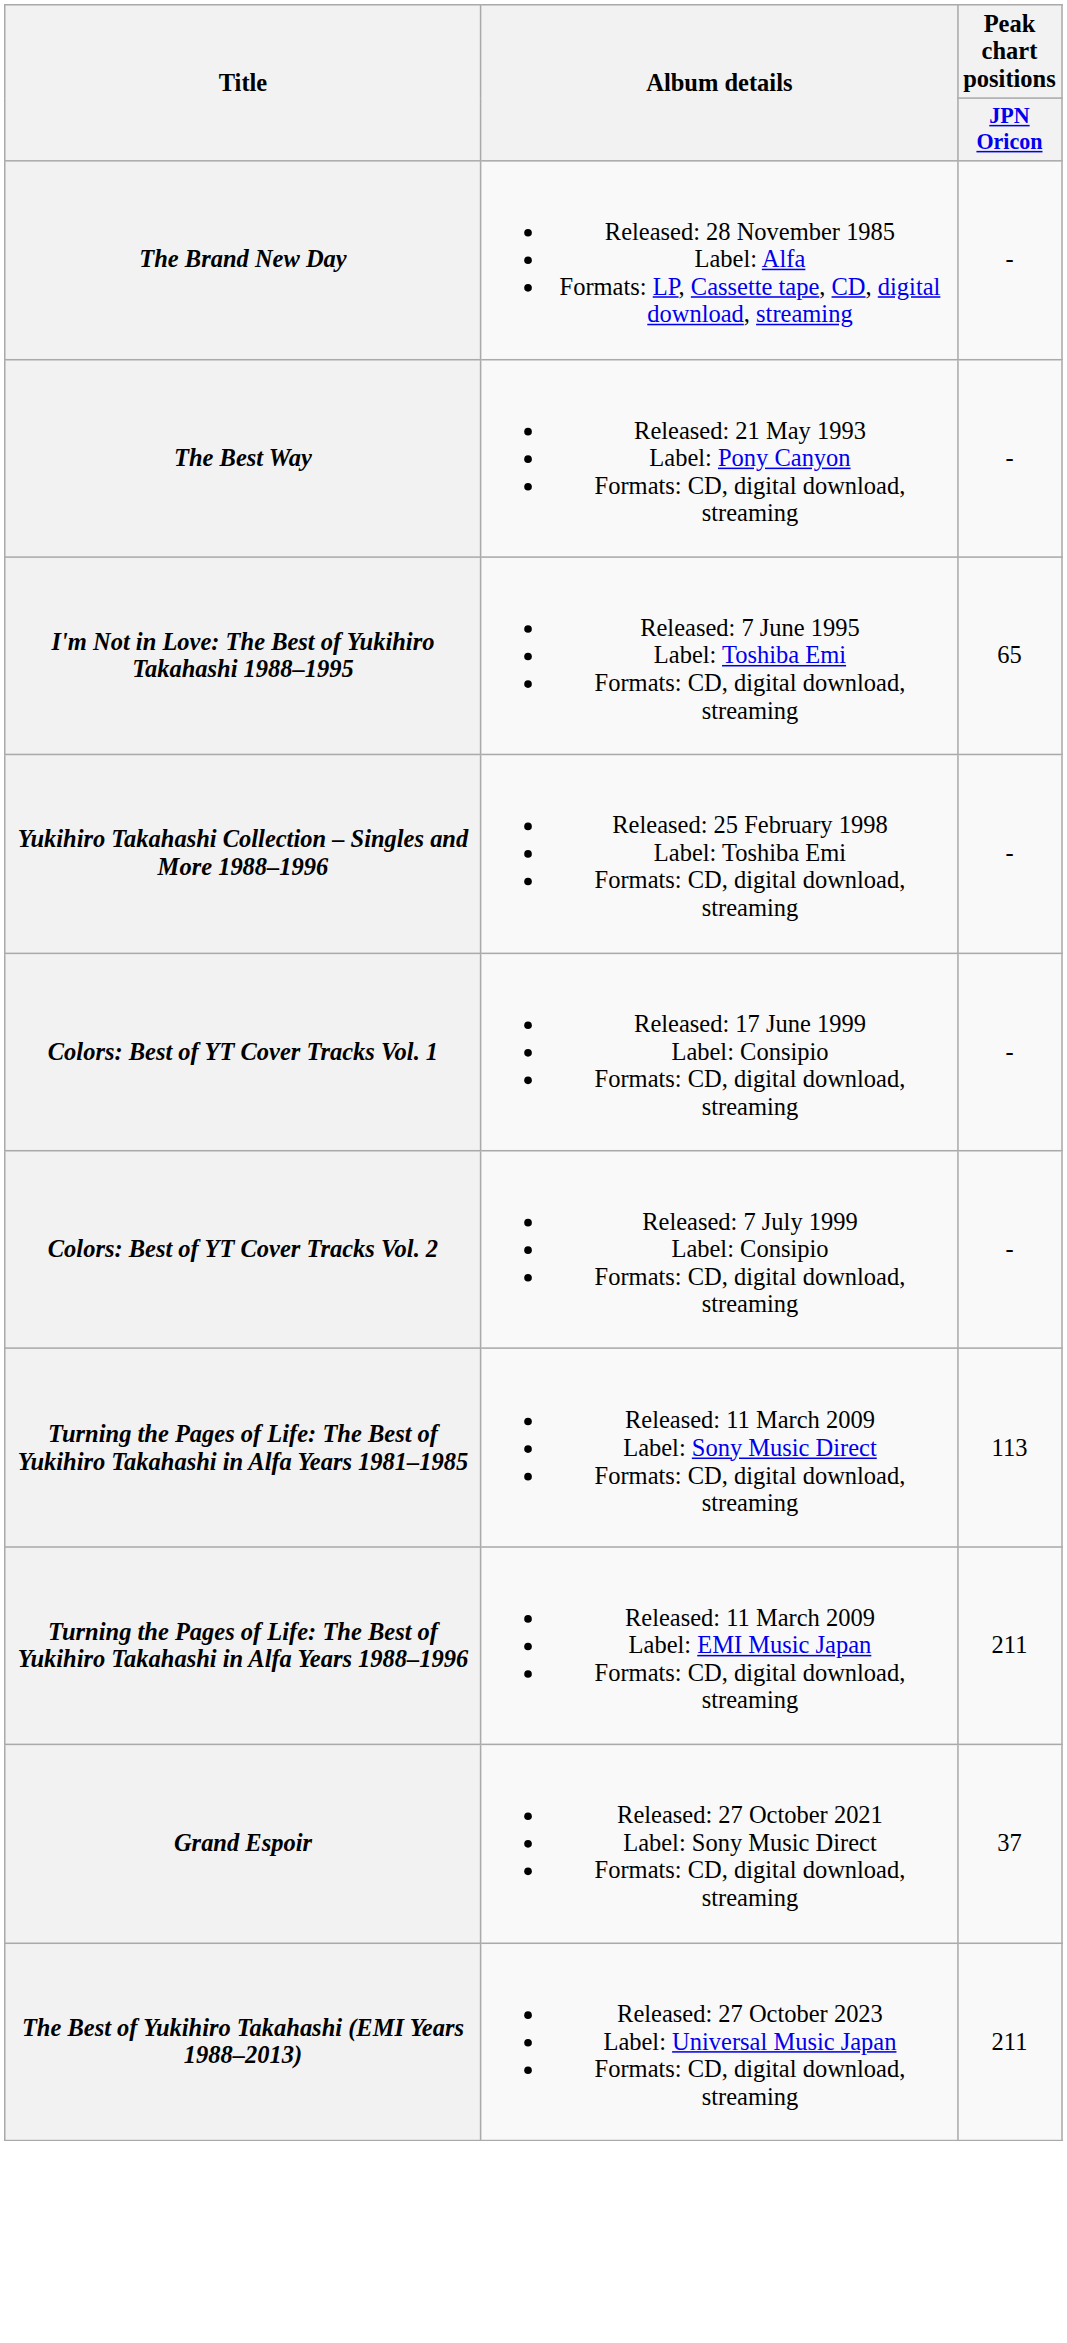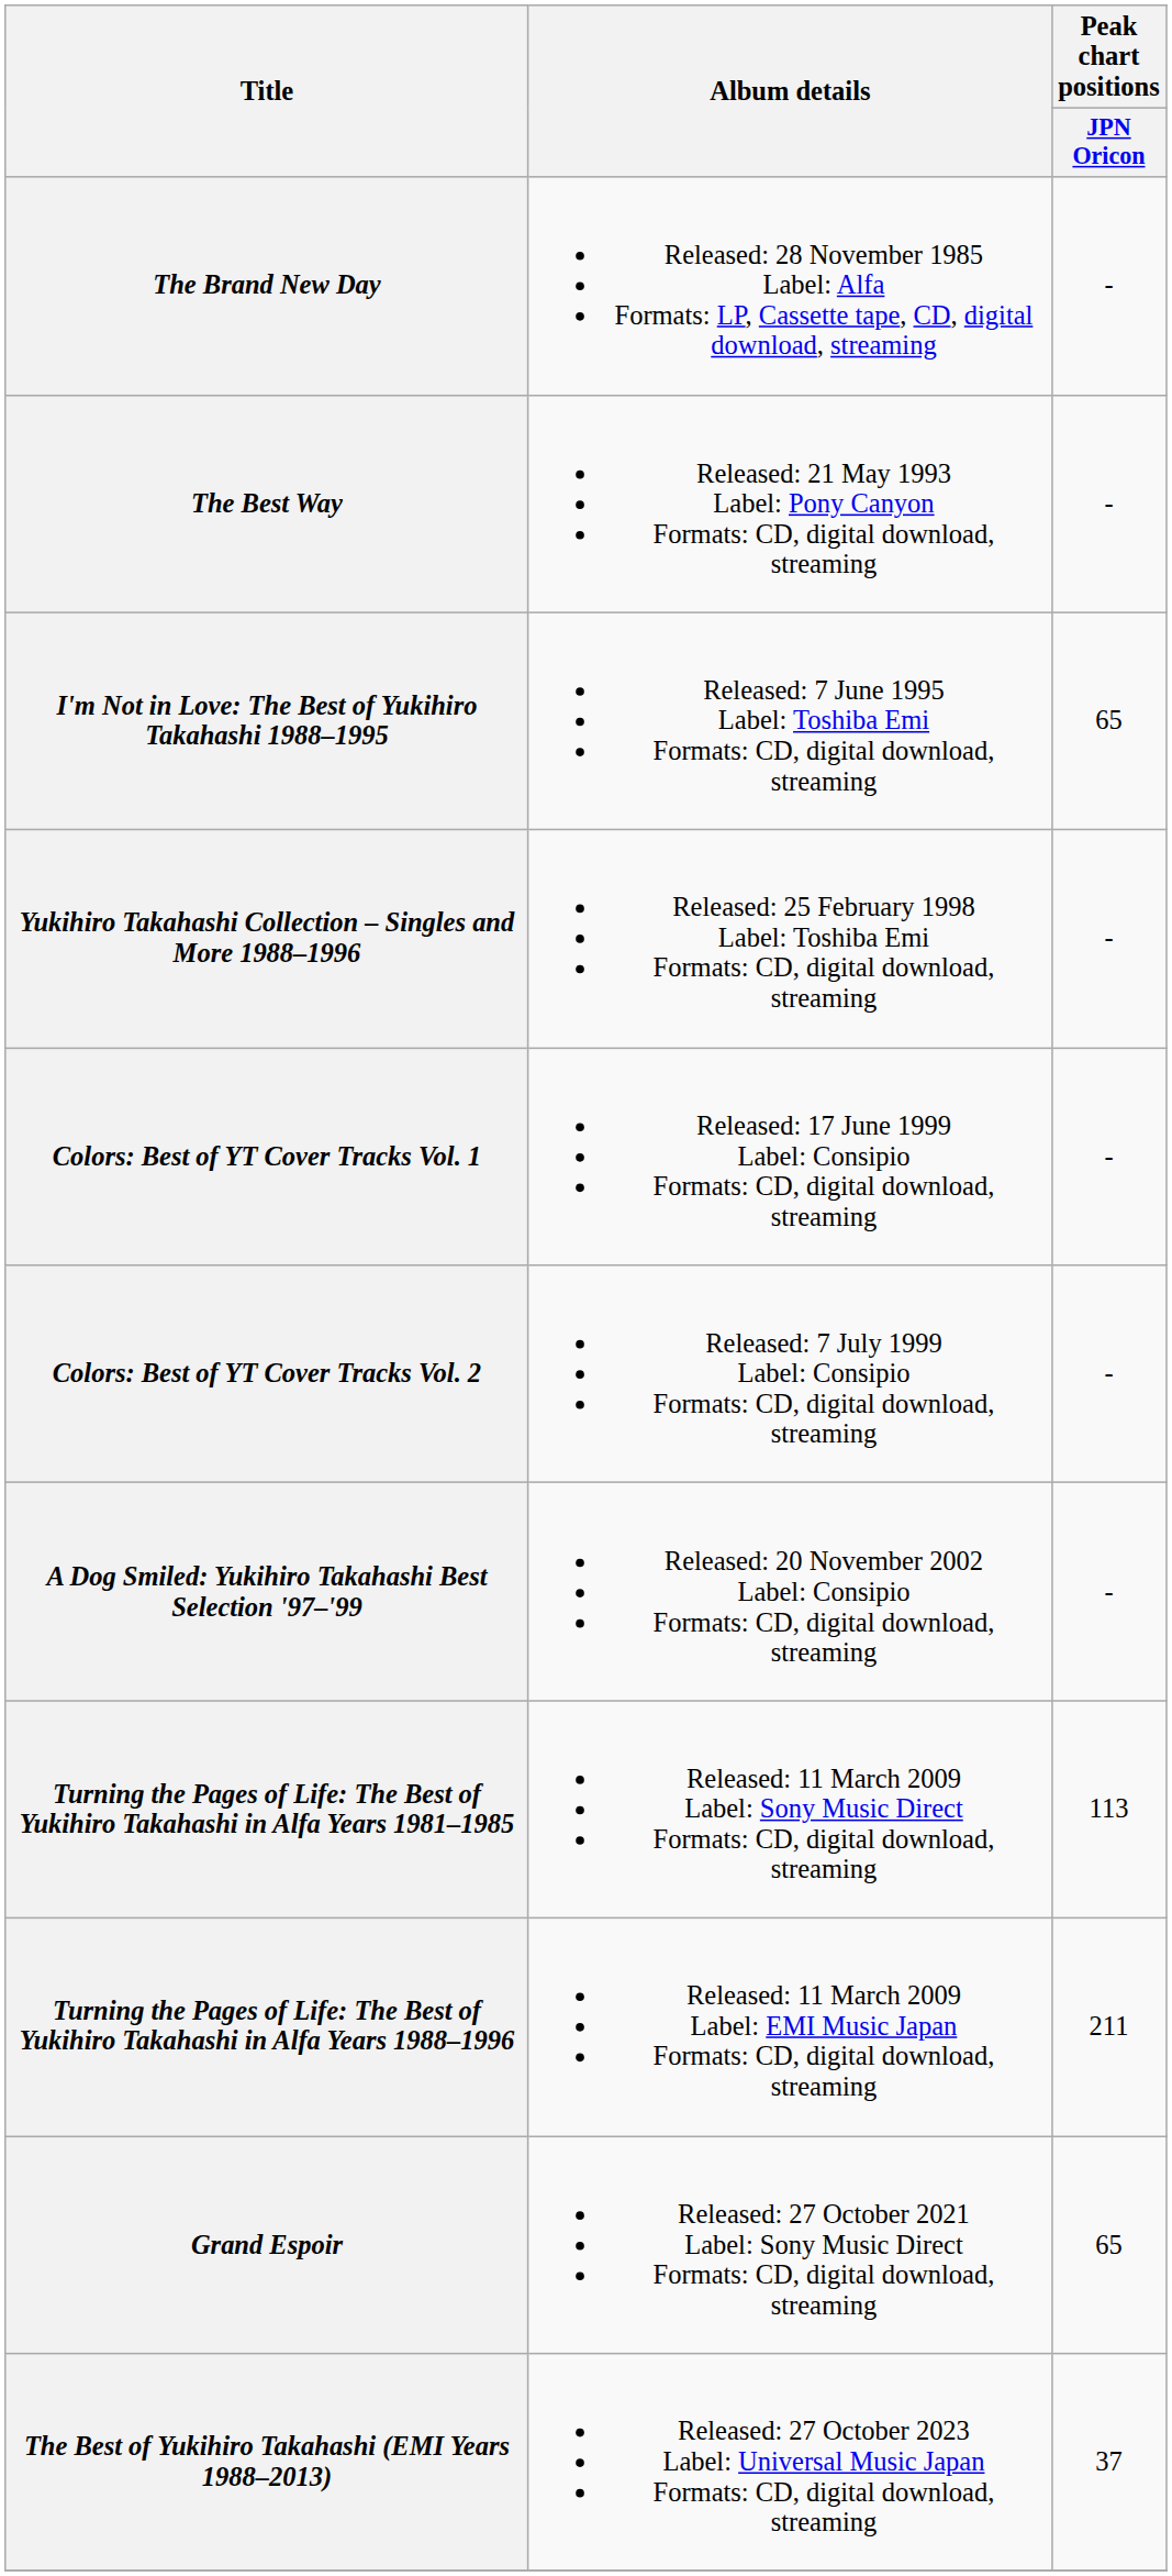+ row: A Dog Smiled: Yukihiro Takahashi Best Selection '97–'99 | Released: 20 November 2002 Label: Consipio Formats: CD, digital download, streaming | -
Grand Espoir | Peak chart positions / JPN Oricon: 37 -> 65
The Best of Yukihiro Takahashi (EMI Years 1988–2013) | Peak chart positions / JPN Oricon: 211 -> 37
